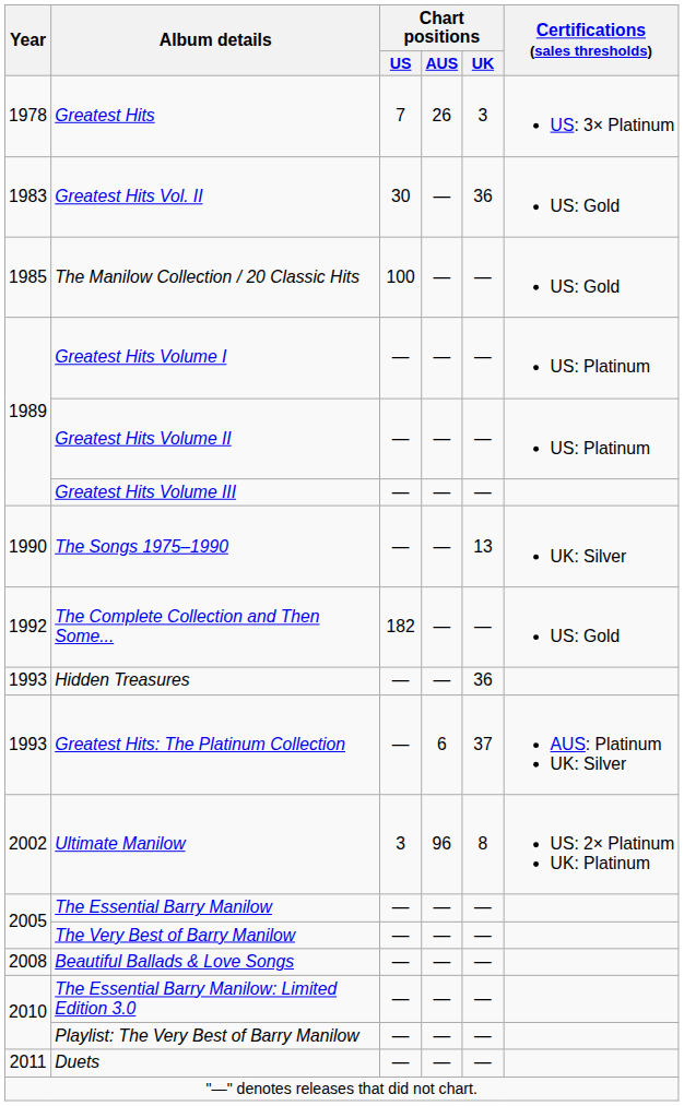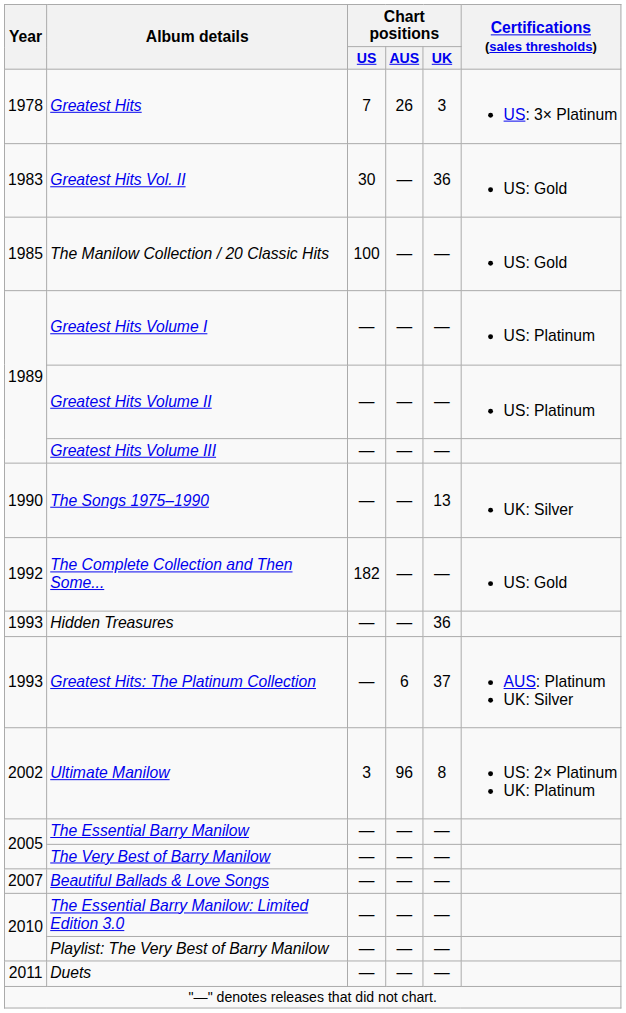Beautiful Ballads & Love Songs | Year: 2008 -> 2007
